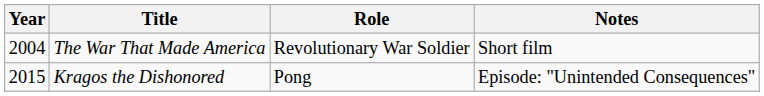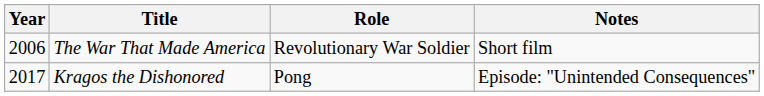The War That Made America | Year: 2004 -> 2006
Kragos the Dishonored | Year: 2015 -> 2017
